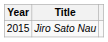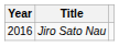Jiro Sato Nau | Year: 2015 -> 2016
